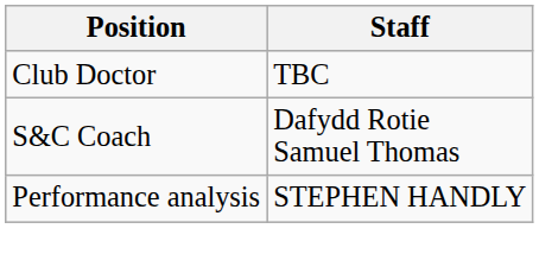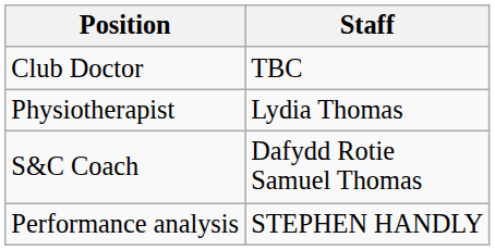+ row: Physiotherapist | Lydia Thomas
